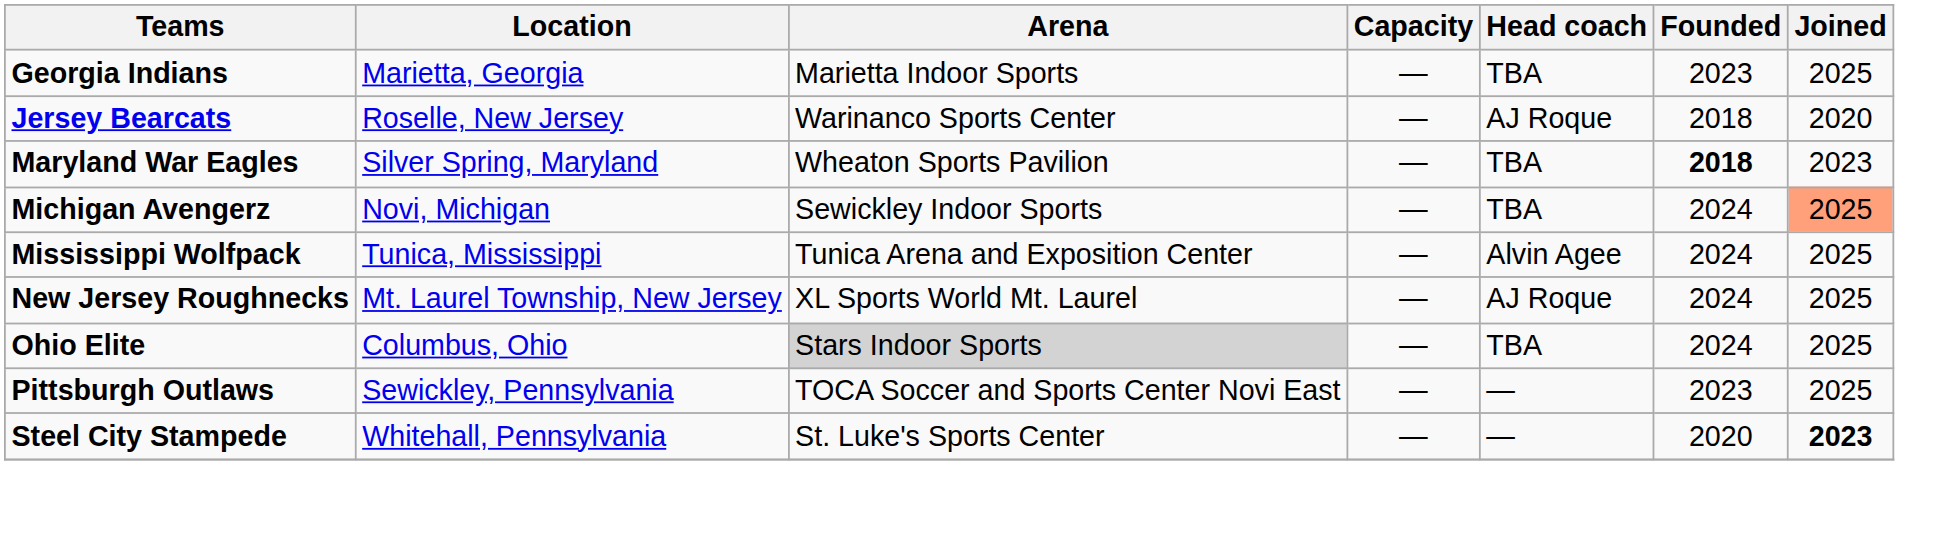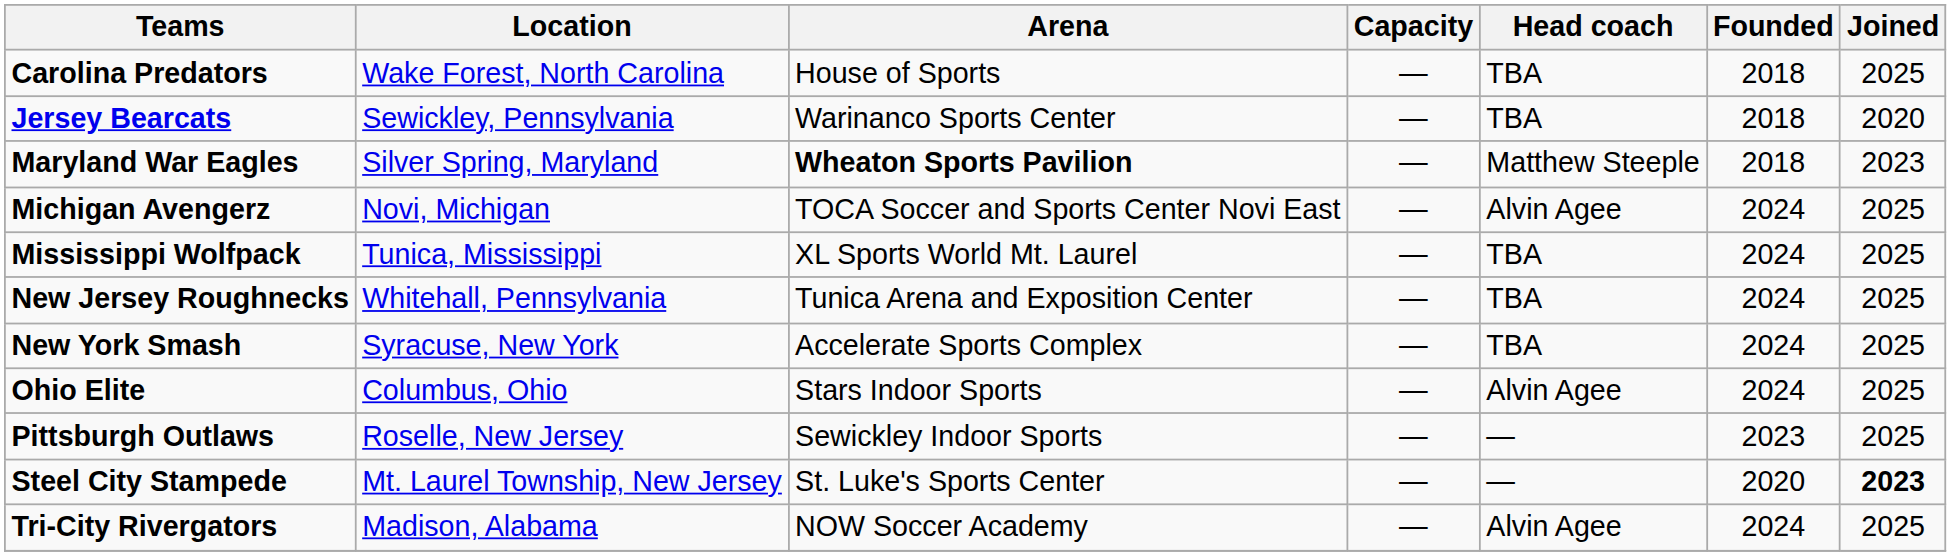+ row: Carolina Predators | Wake Forest, North Carolina | House of Sports | — | TBA | 2018 | 2025
- row: Georgia Indians | Marietta, Georgia | Marietta Indoor Sports | — | TBA | 2023 | 2025
Jersey Bearcats | Location: Roselle, New Jersey -> Sewickley, Pennsylvania
Jersey Bearcats | Head coach: AJ Roque -> TBA
Maryland War Eagles | Arena: normal -> bold
Maryland War Eagles | Head coach: TBA -> Matthew Steeple
Maryland War Eagles | Founded: bold -> normal
Michigan Avengerz | Arena: Sewickley Indoor Sports -> TOCA Soccer and Sports Center Novi East
Michigan Avengerz | Head coach: TBA -> Alvin Agee
Michigan Avengerz | Joined: lightsalmon background -> no background
Mississippi Wolfpack | Arena: Tunica Arena and Exposition Center -> XL Sports World Mt. Laurel
Mississippi Wolfpack | Head coach: Alvin Agee -> TBA
New Jersey Roughnecks | Location: Mt. Laurel Township, New Jersey -> Whitehall, Pennsylvania
New Jersey Roughnecks | Arena: XL Sports World Mt. Laurel -> Tunica Arena and Exposition Center
New Jersey Roughnecks | Head coach: AJ Roque -> TBA
+ row: New York Smash | Syracuse, New York | Accelerate Sports Complex | — | TBA | 2024 | 2025
Ohio Elite | Arena: lightgrey background -> no background
Ohio Elite | Head coach: TBA -> Alvin Agee
Pittsburgh Outlaws | Location: Sewickley, Pennsylvania -> Roselle, New Jersey
Pittsburgh Outlaws | Arena: TOCA Soccer and Sports Center Novi East -> Sewickley Indoor Sports
Steel City Stampede | Location: Whitehall, Pennsylvania -> Mt. Laurel Township, New Jersey
+ row: Tri-City Rivergators | Madison, Alabama | NOW Soccer Academy | — | Alvin Agee | 2024 | 2025
